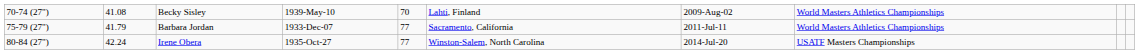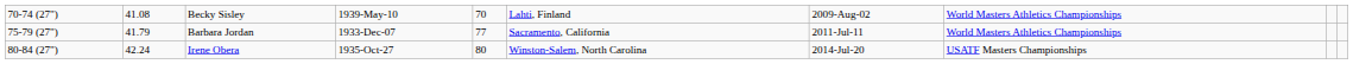Irene Obera | column 5: 77 -> 80
